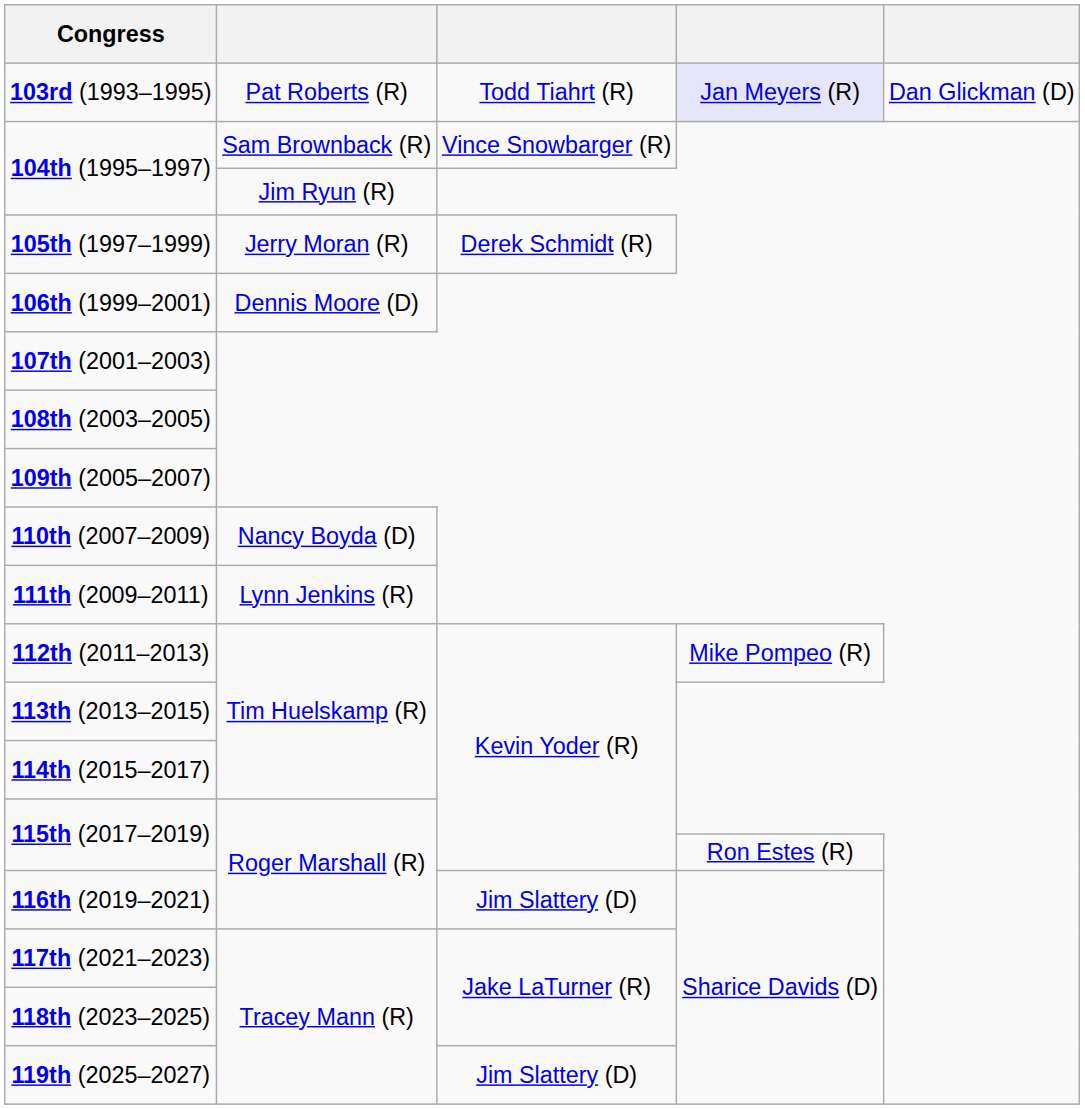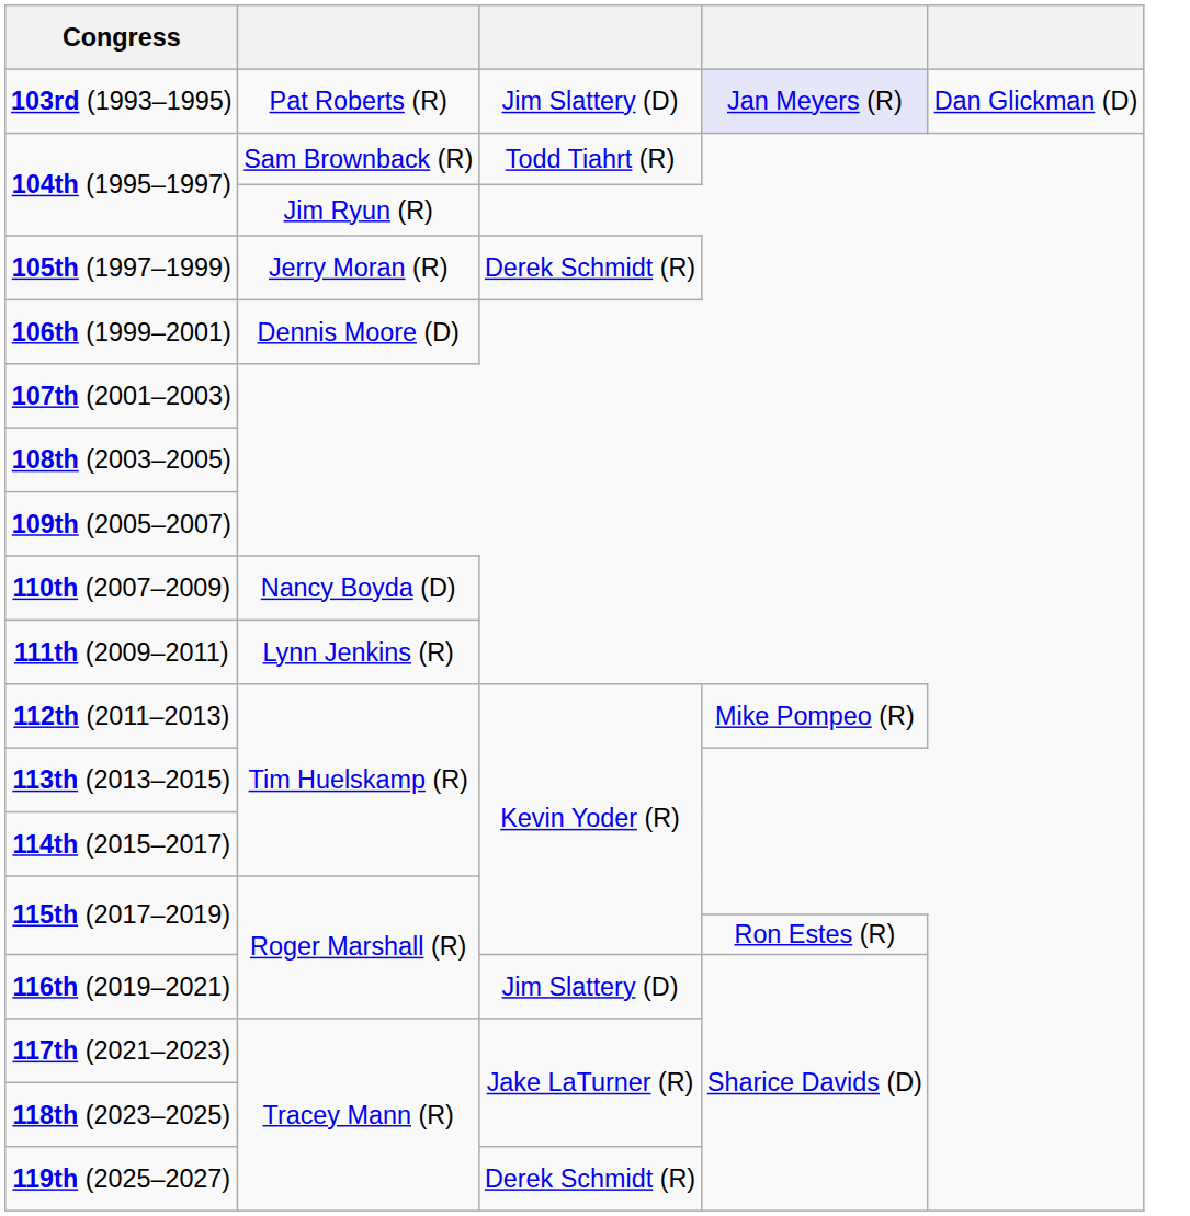103rd (1993–1995) | column 3: Todd Tiahrt (R) -> Jim Slattery (D)
104th (1995–1997) / Sam Brownback (R) | column 3: Vince Snowbarger (R) -> Todd Tiahrt (R)
119th (2025–2027) | column 3: Jim Slattery (D) -> Derek Schmidt (R)
